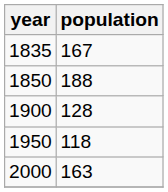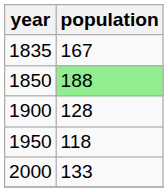1850 | population: no background -> lightgreen background
2000 | population: 163 -> 133
